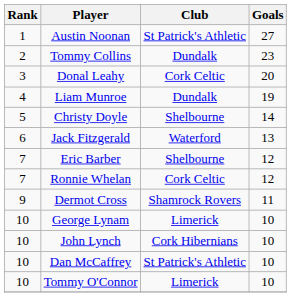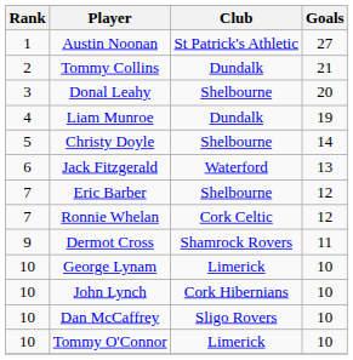Tommy Collins | Goals: 23 -> 21
Donal Leahy | Club: Cork Celtic -> Shelbourne
Dan McCaffrey | Club: St Patrick's Athletic -> Sligo Rovers
